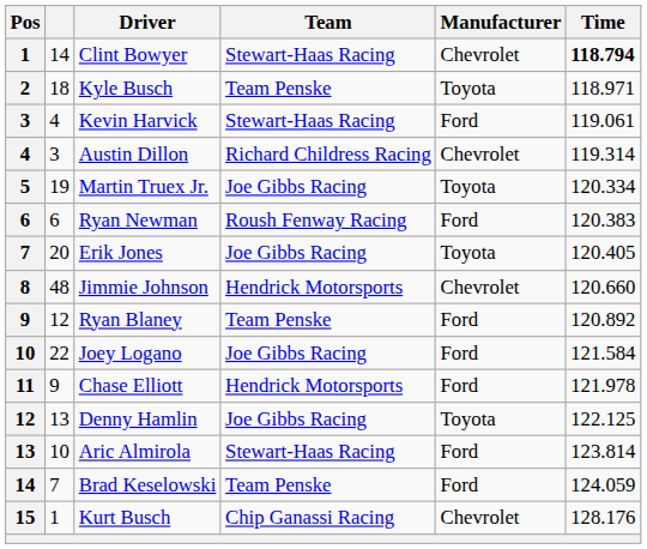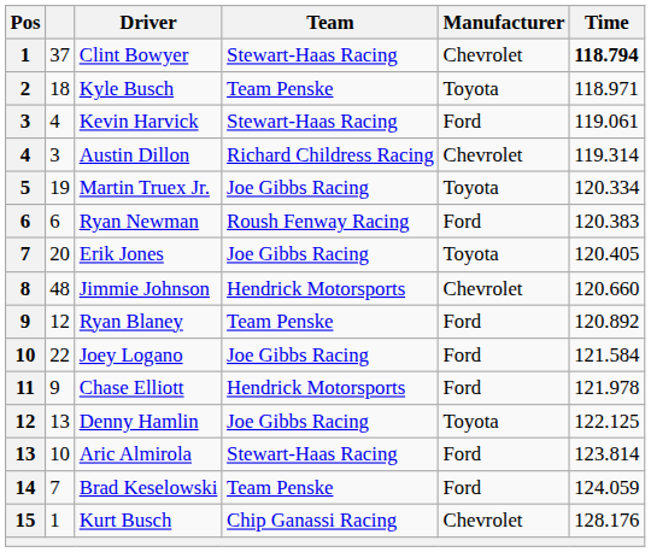Clint Bowyer | column 2: 14 -> 37
